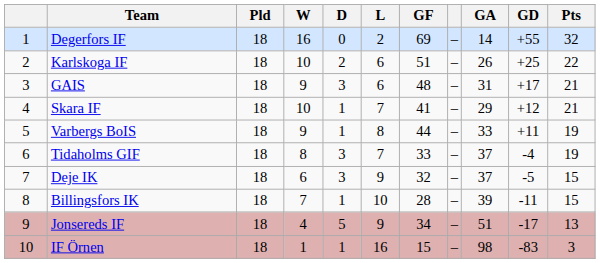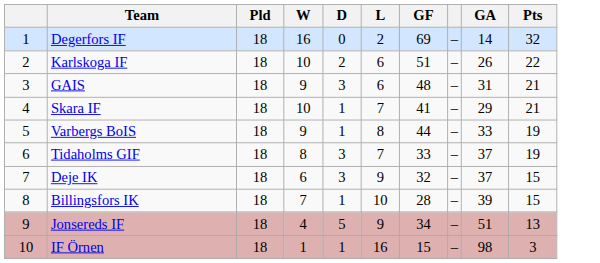- column: GD | +55 | +25 | +17 | +12 | +11 | -4 | -5 | -11 | -17 | -83
